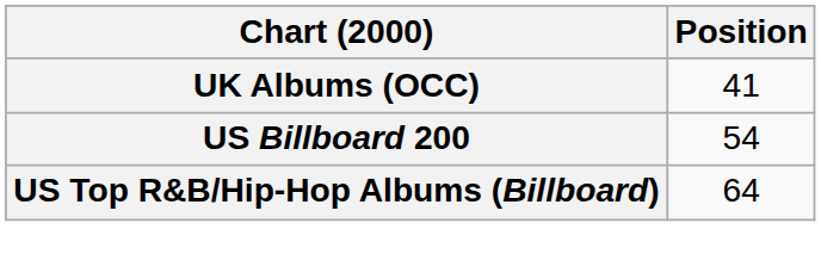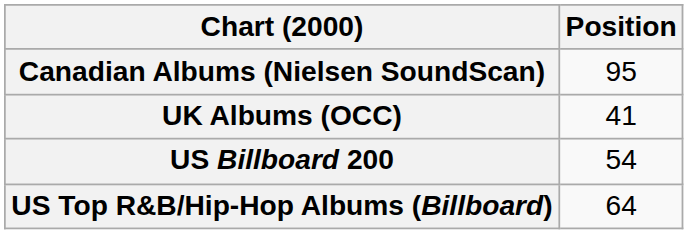+ row: Canadian Albums (Nielsen SoundScan) | 95
